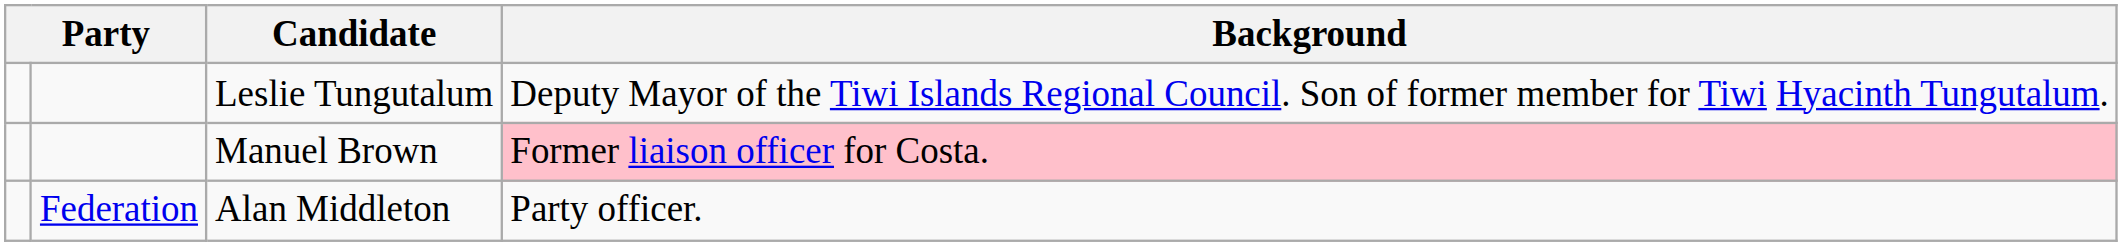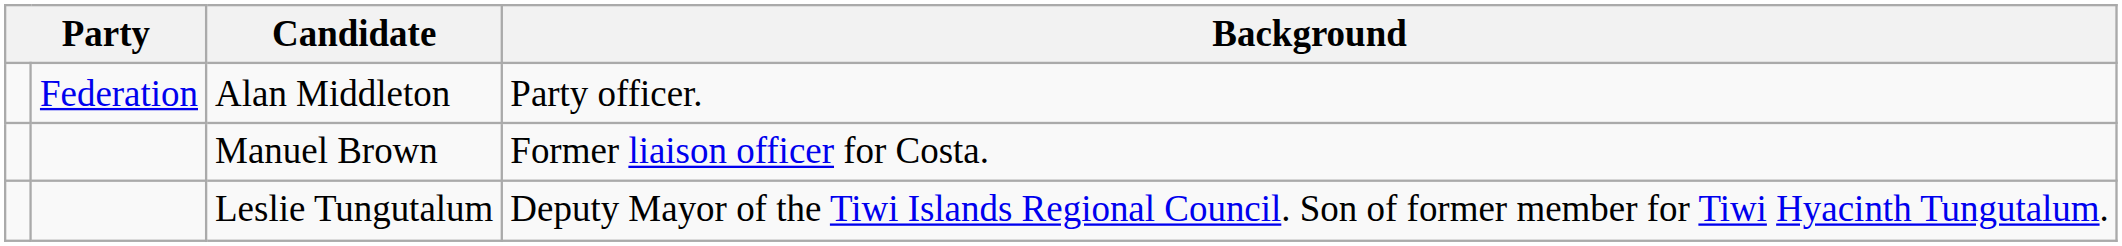rows swapped: Leslie Tungutalum <-> Alan Middleton
Manuel Brown | Background: pink background -> no background
